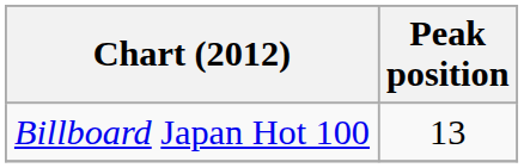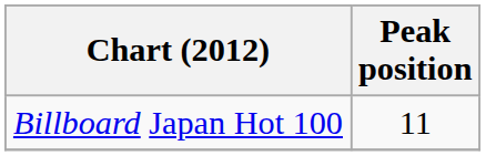Billboard Japan Hot 100 | Peak position: 13 -> 11
